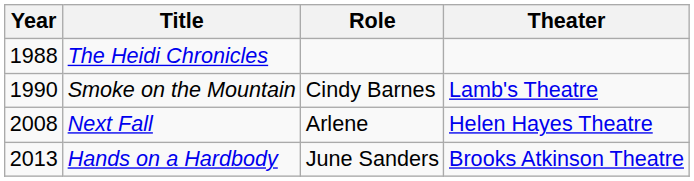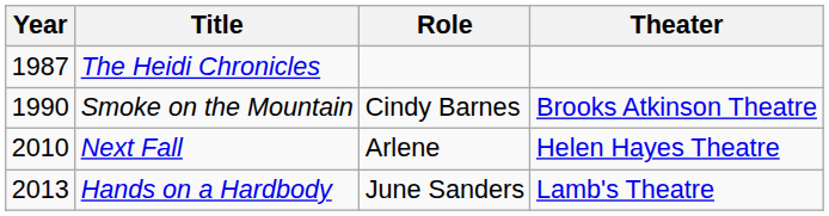The Heidi Chronicles | Year: 1988 -> 1987
Smoke on the Mountain | Theater: Lamb's Theatre -> Brooks Atkinson Theatre
Next Fall | Year: 2008 -> 2010
Hands on a Hardbody | Theater: Brooks Atkinson Theatre -> Lamb's Theatre
